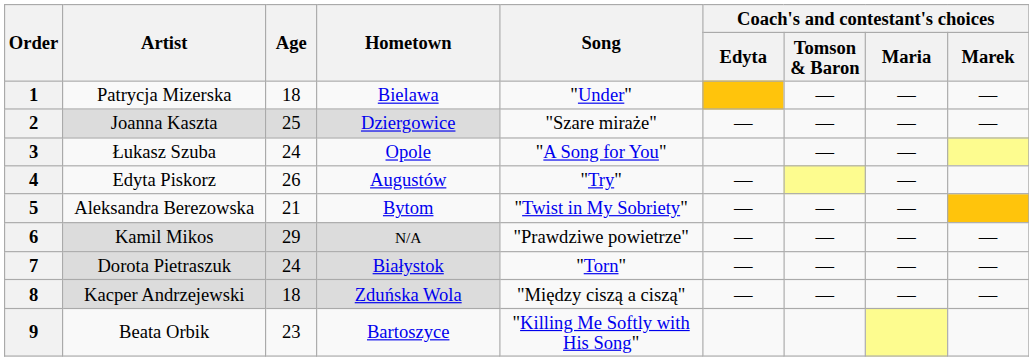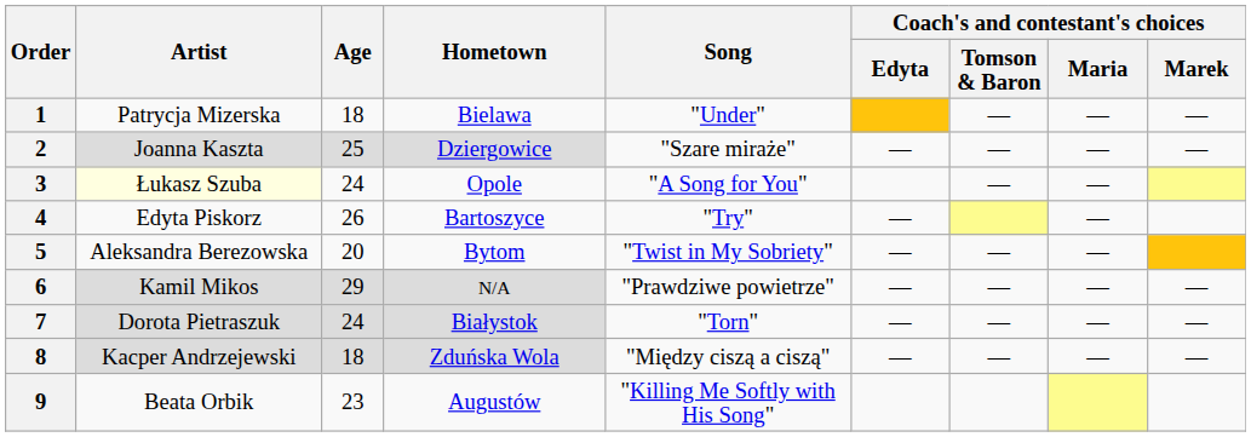3 | Artist: no background -> lightyellow background
4 | Hometown: Augustów -> Bartoszyce
5 | Age: 21 -> 20
9 | Hometown: Bartoszyce -> Augustów
